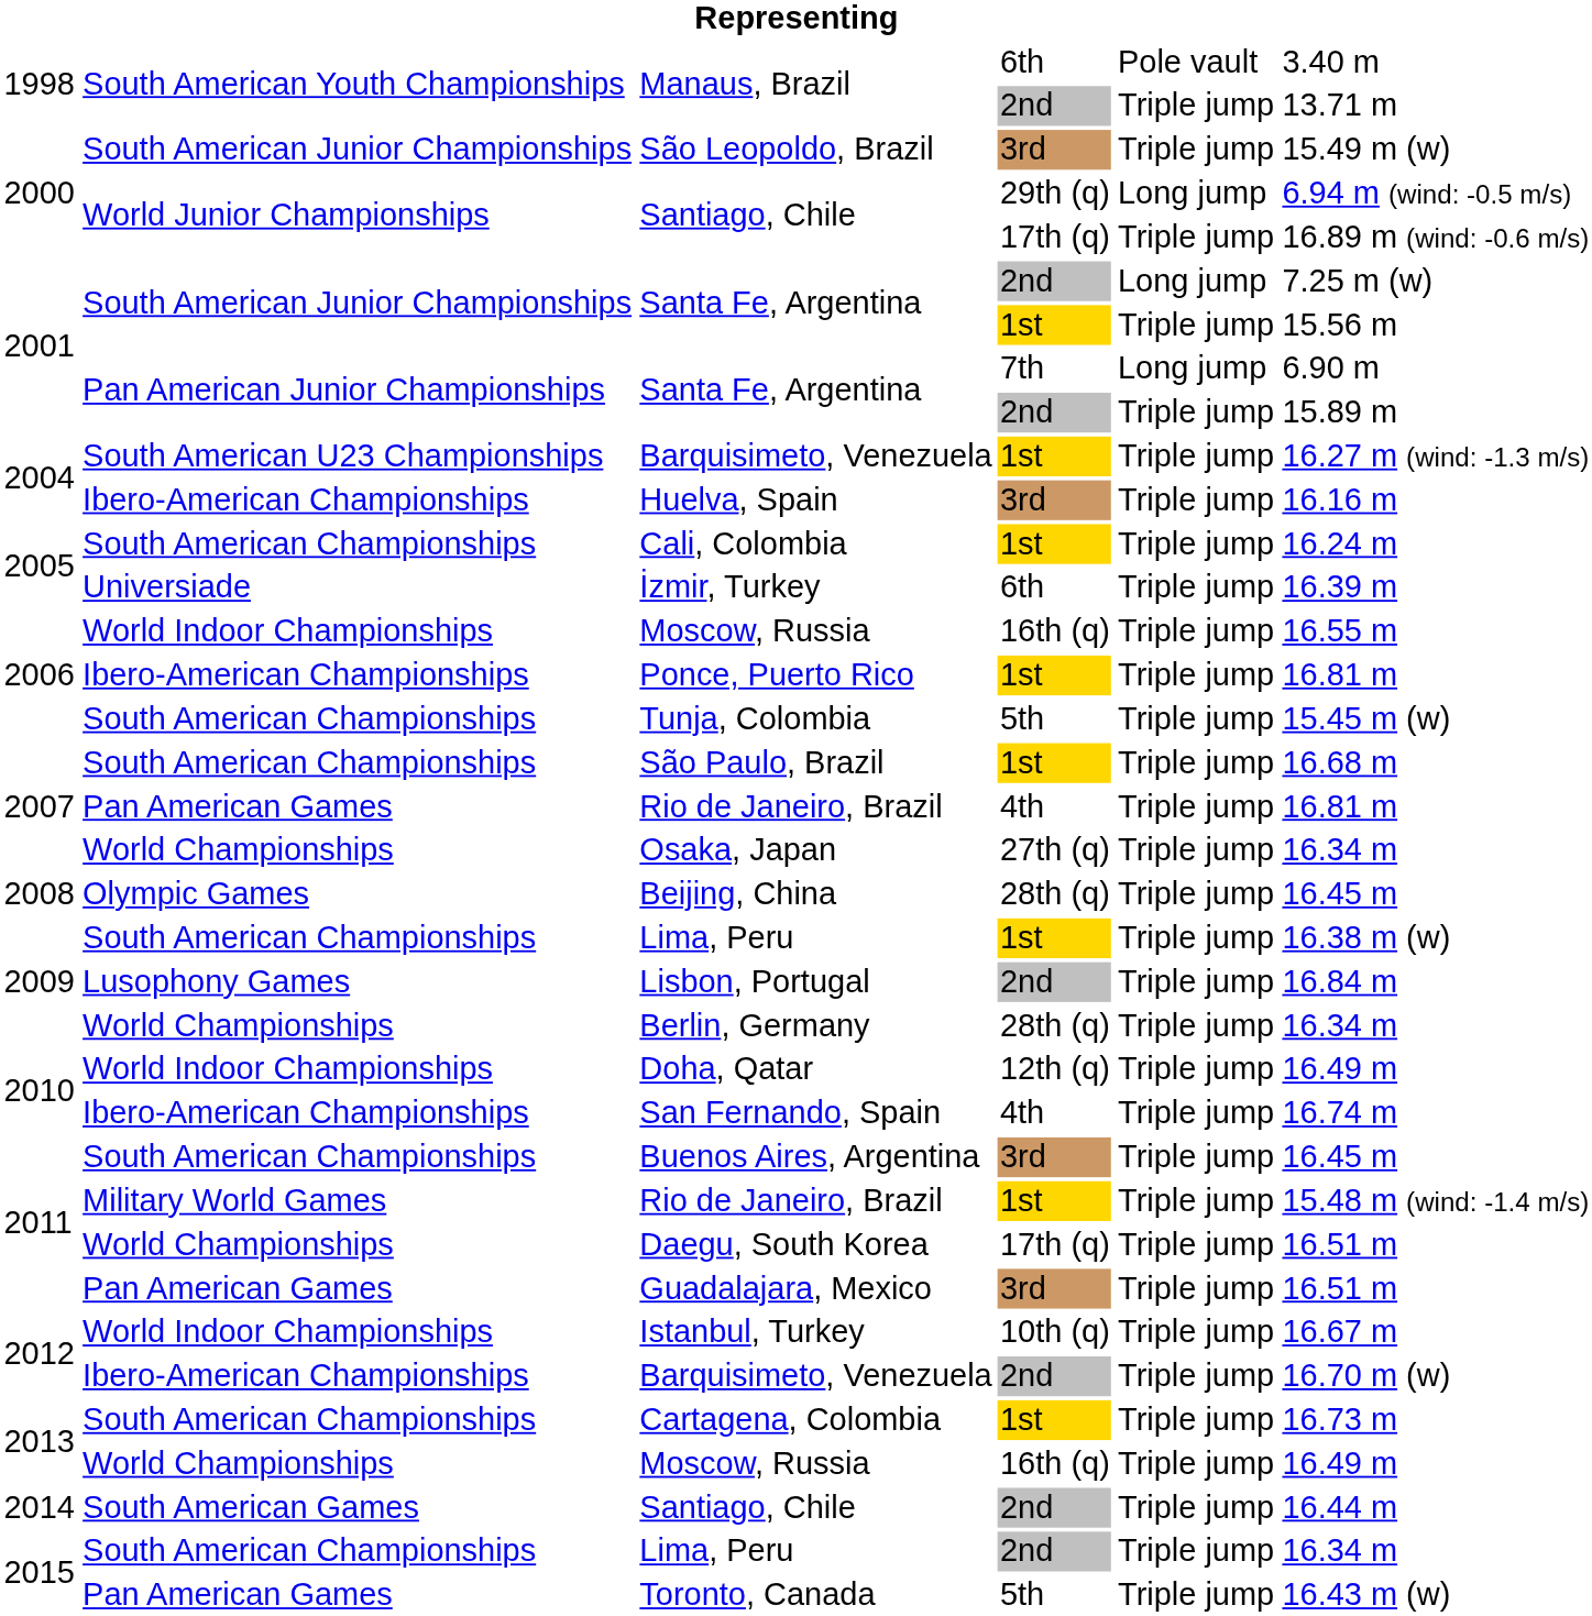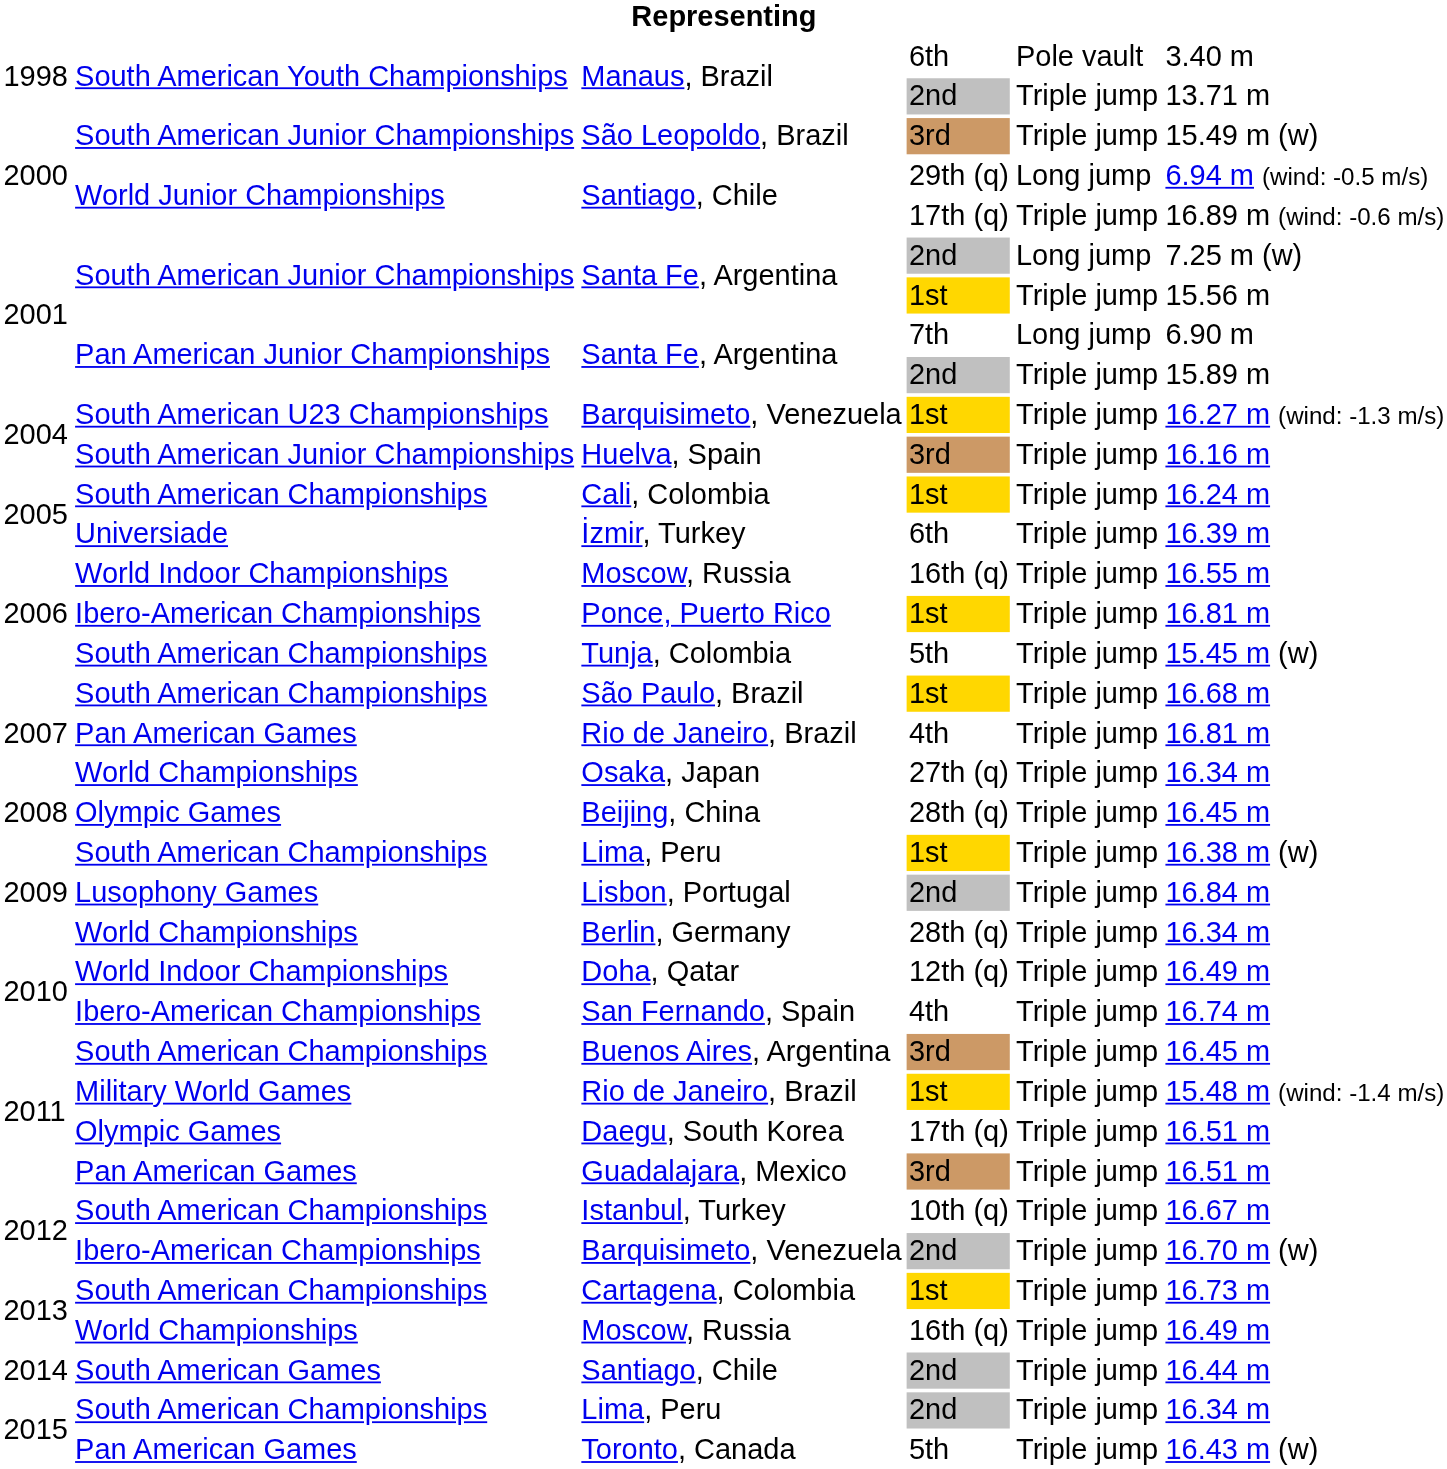Huelva, Spain | column 2: Ibero-American Championships -> South American Junior Championships
Daegu, South Korea | column 2: World Championships -> Olympic Games
Istanbul, Turkey | column 2: World Indoor Championships -> South American Championships
